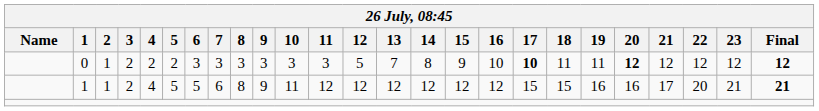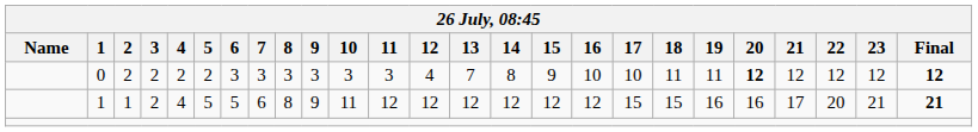0 | 2: 1 -> 2
0 | 12: 5 -> 4
0 | 17: bold -> normal
